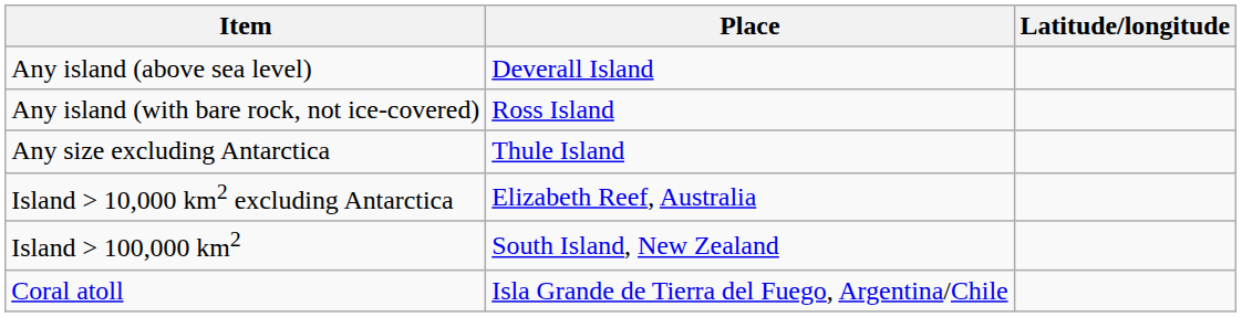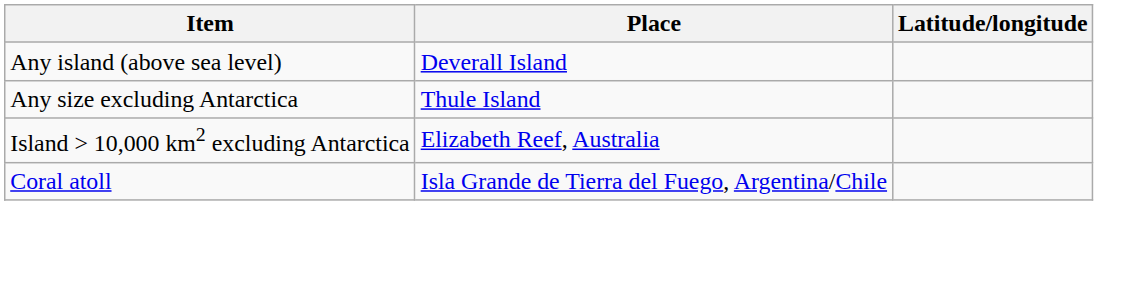- row: Any island (with bare rock, not ice-covered) | Ross Island
- row: Island > 100,000 km2 | South Island, New Zealand
